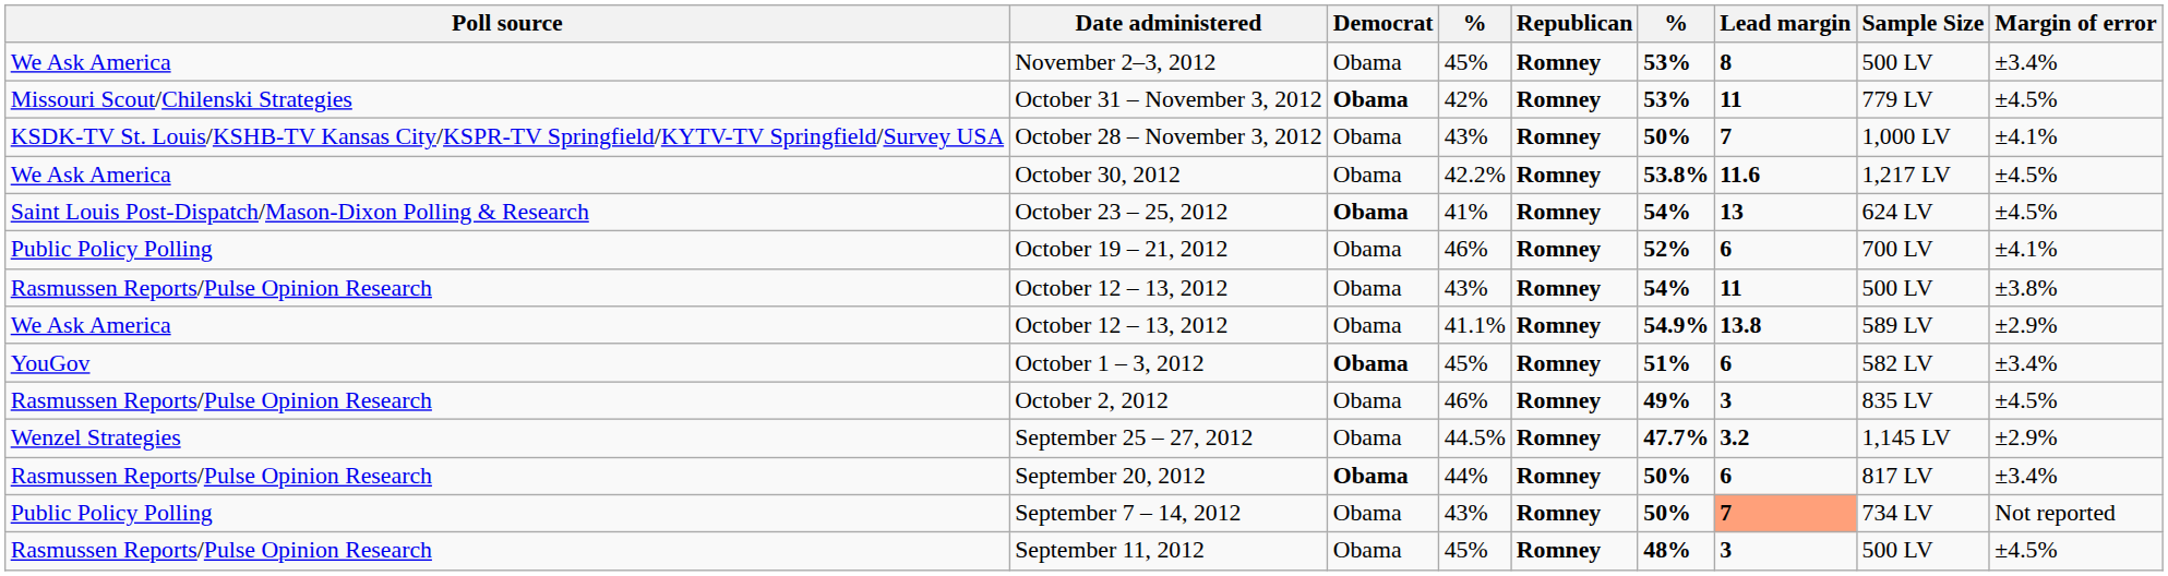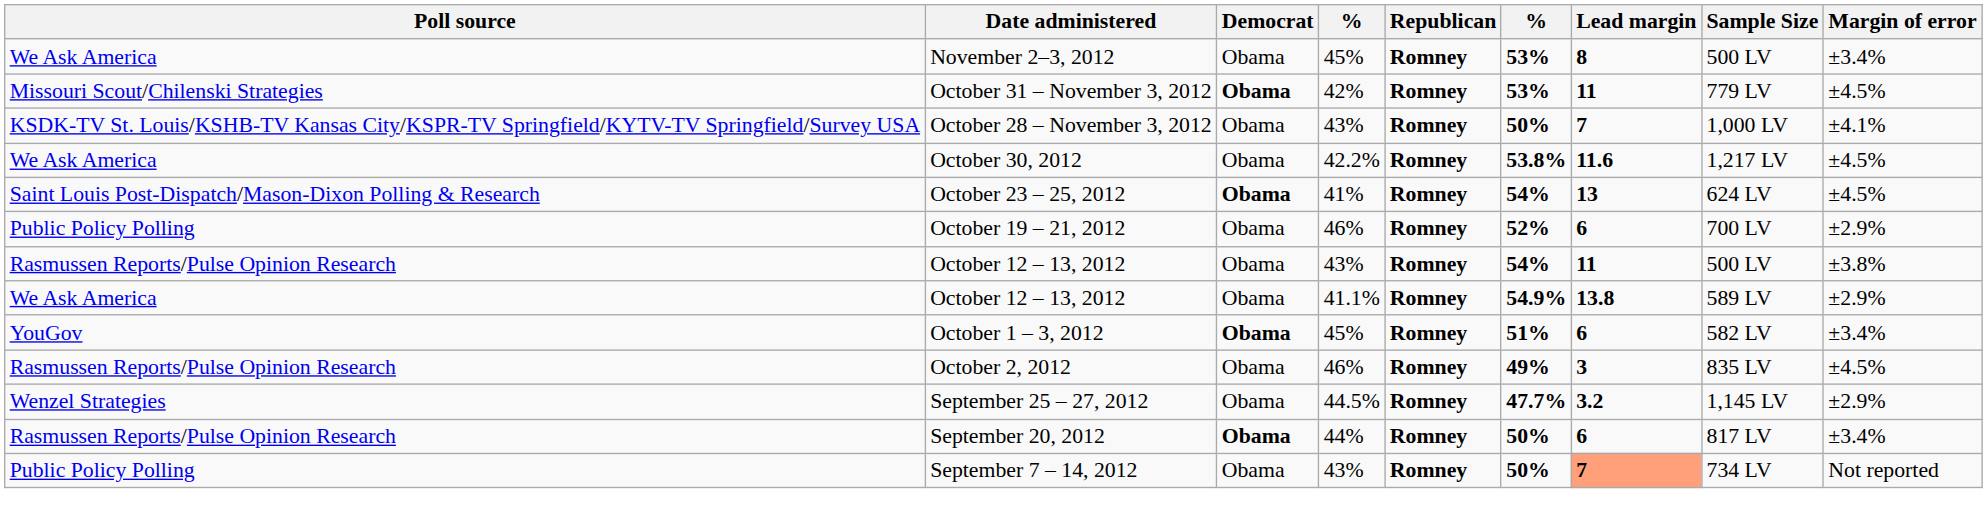October 19 – 21, 2012 | Margin of error: ±4.1% -> ±2.9%
- row: Rasmussen Reports/Pulse Opinion Research | September 11, 2012 | Obama | 45% | Romney | 48% | 3 | 500 LV | ±4.5%
